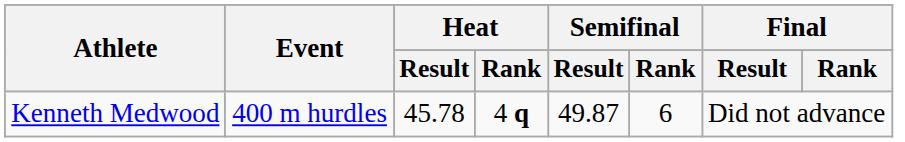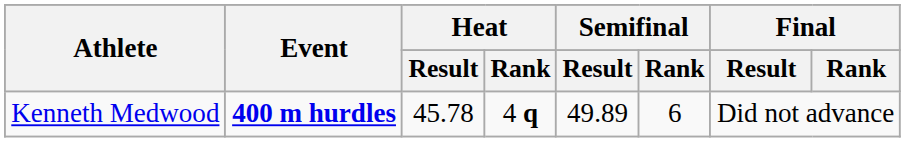Kenneth Medwood | Event: normal -> bold
Kenneth Medwood | Semifinal / Result: 49.87 -> 49.89
